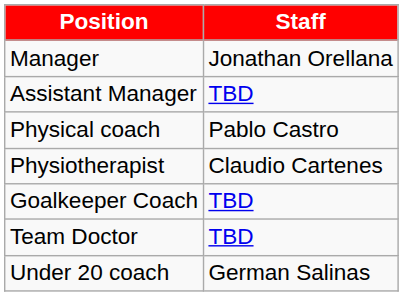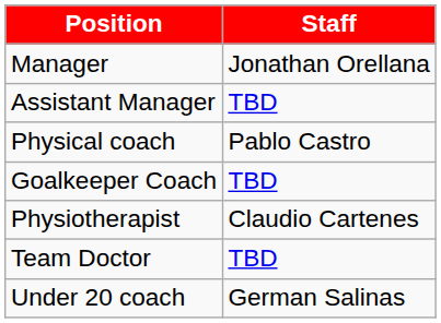rows swapped: Goalkeeper Coach <-> Physiotherapist
